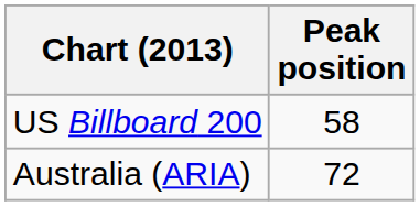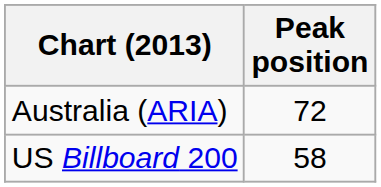rows swapped: Australia (ARIA) <-> US Billboard 200
